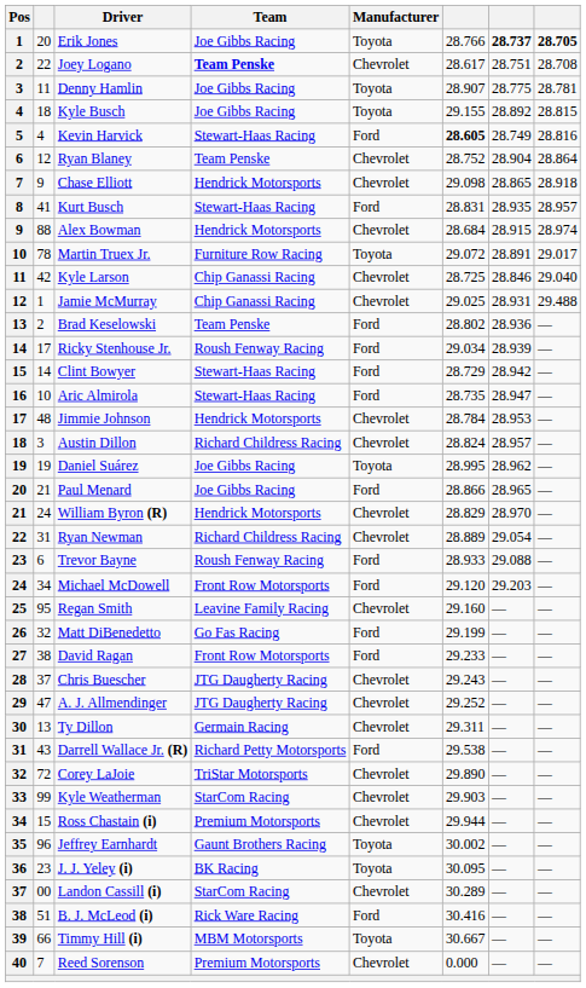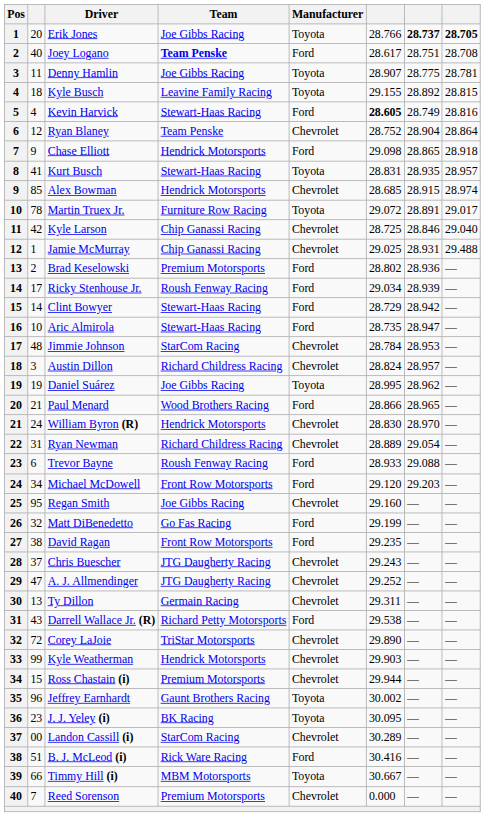Joey Logano | column 2: 22 -> 40
Joey Logano | Manufacturer: Chevrolet -> Ford
Kyle Busch | Team: Joe Gibbs Racing -> Leavine Family Racing
Chase Elliott | Manufacturer: Chevrolet -> Ford
Kurt Busch | Manufacturer: Ford -> Toyota
Alex Bowman | column 2: 88 -> 85
Alex Bowman | column 6: 28.684 -> 28.685
Brad Keselowski | Team: Team Penske -> Premium Motorsports
Jimmie Johnson | Team: Hendrick Motorsports -> StarCom Racing
Paul Menard | Team: Joe Gibbs Racing -> Wood Brothers Racing
William Byron (R) | column 6: 28.829 -> 28.830
Regan Smith | Team: Leavine Family Racing -> Joe Gibbs Racing
David Ragan | column 6: 29.233 -> 29.235
Kyle Weatherman | Team: StarCom Racing -> Hendrick Motorsports
